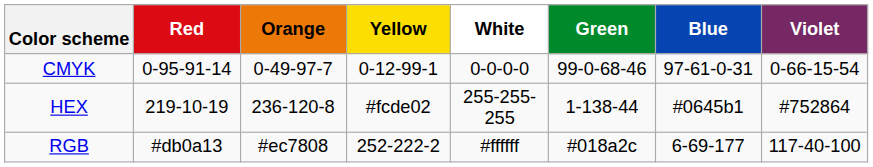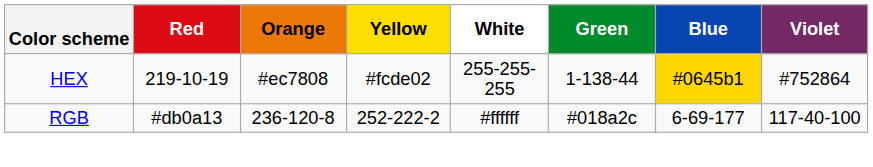- row: CMYK | 0-95-91-14 | 0-49-97-7 | 0-12-99-1 | 0-0-0-0 | 99-0-68-46 | 97-61-0-31 | 0-66-15-54
HEX | Orange: 236-120-8 -> #ec7808
HEX | Blue: no background -> gold background
RGB | Orange: #ec7808 -> 236-120-8
